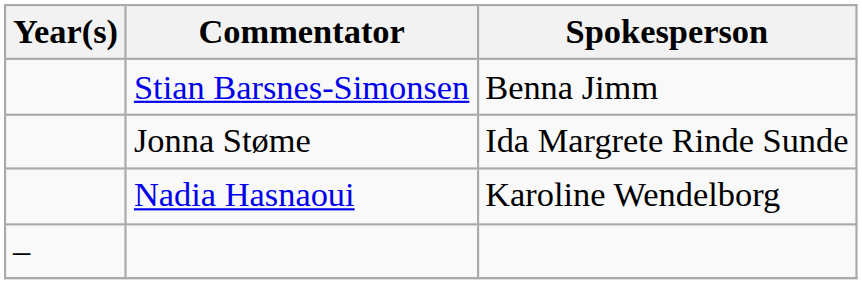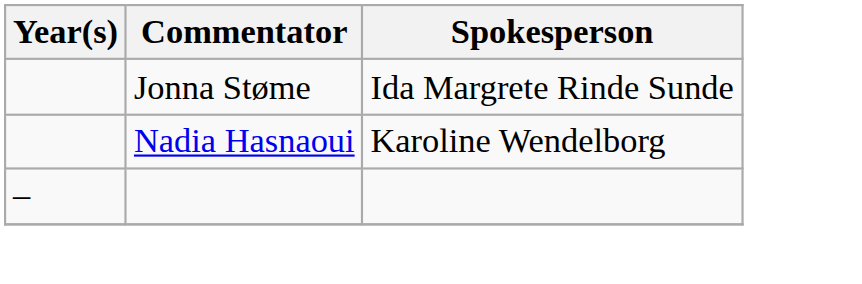- row: Stian Barsnes-Simonsen | Benna Jimm
